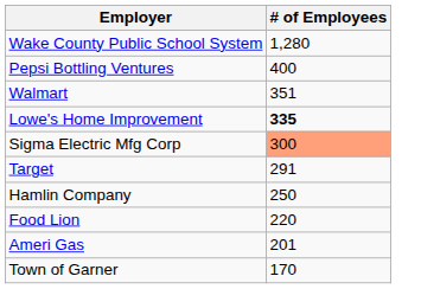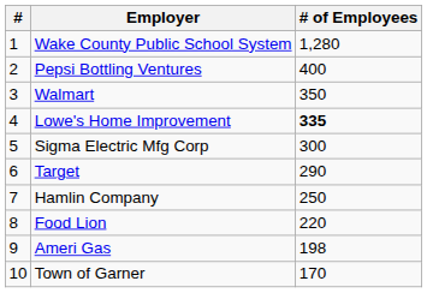+ column: # | 1 | 2 | 3 | 4 | 5 | 6 | 7 | 8 | 9 | 10
Walmart | # of Employees: 351 -> 350
Sigma Electric Mfg Corp | # of Employees: lightsalmon background -> no background
Target | # of Employees: 291 -> 290
Ameri Gas | # of Employees: 201 -> 198
